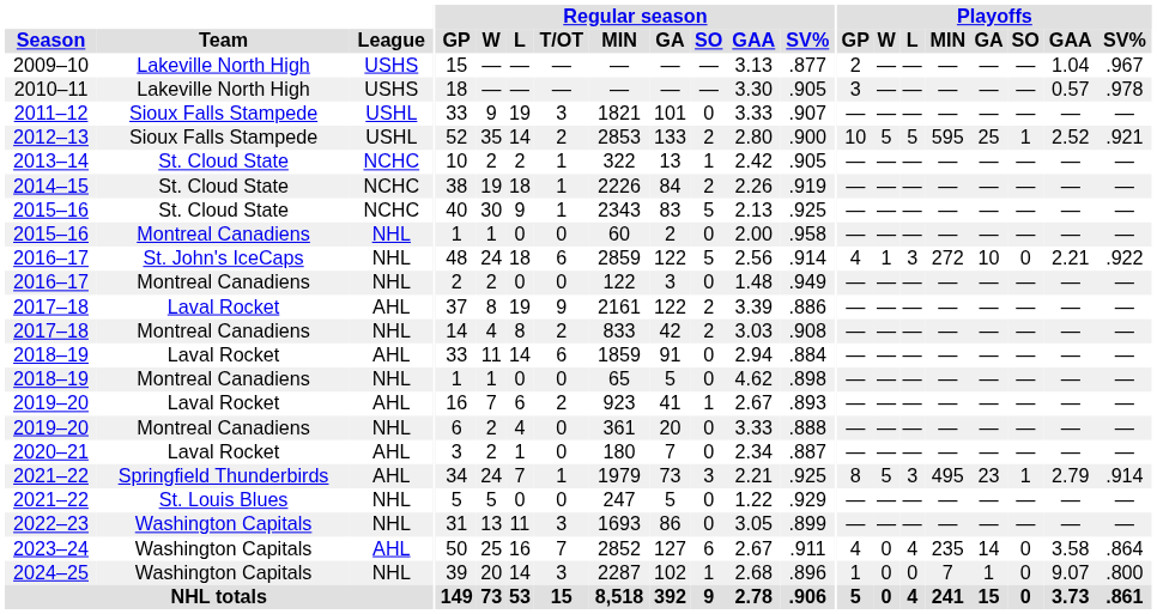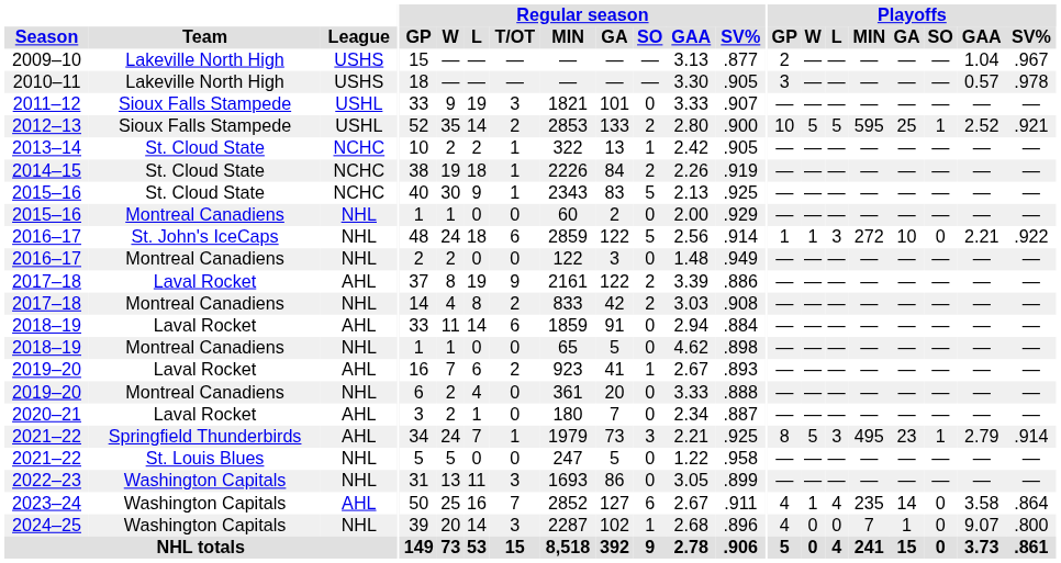2015–16 / Montreal Canadiens | Regular season / SV%: .958 -> .929
2016–17 / St. John's IceCaps | Playoffs / GP: 4 -> 1
2021–22 / St. Louis Blues | Regular season / SV%: .929 -> .958
2023–24 | Playoffs / W: 0 -> 1
2024–25 | Playoffs / GP: 1 -> 4
